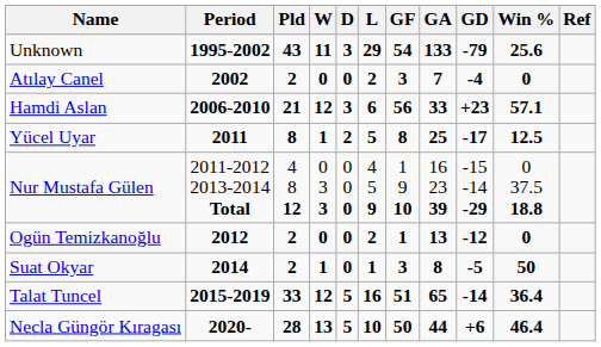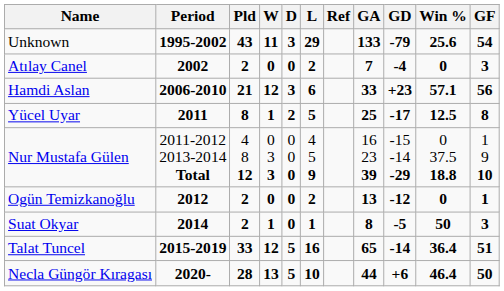columns swapped: GF <-> Ref
